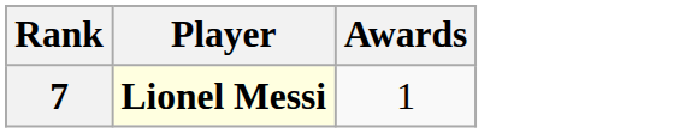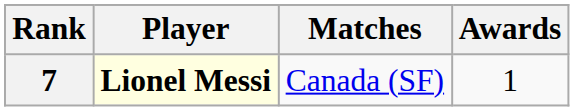+ column: Matches | Canada (SF)
